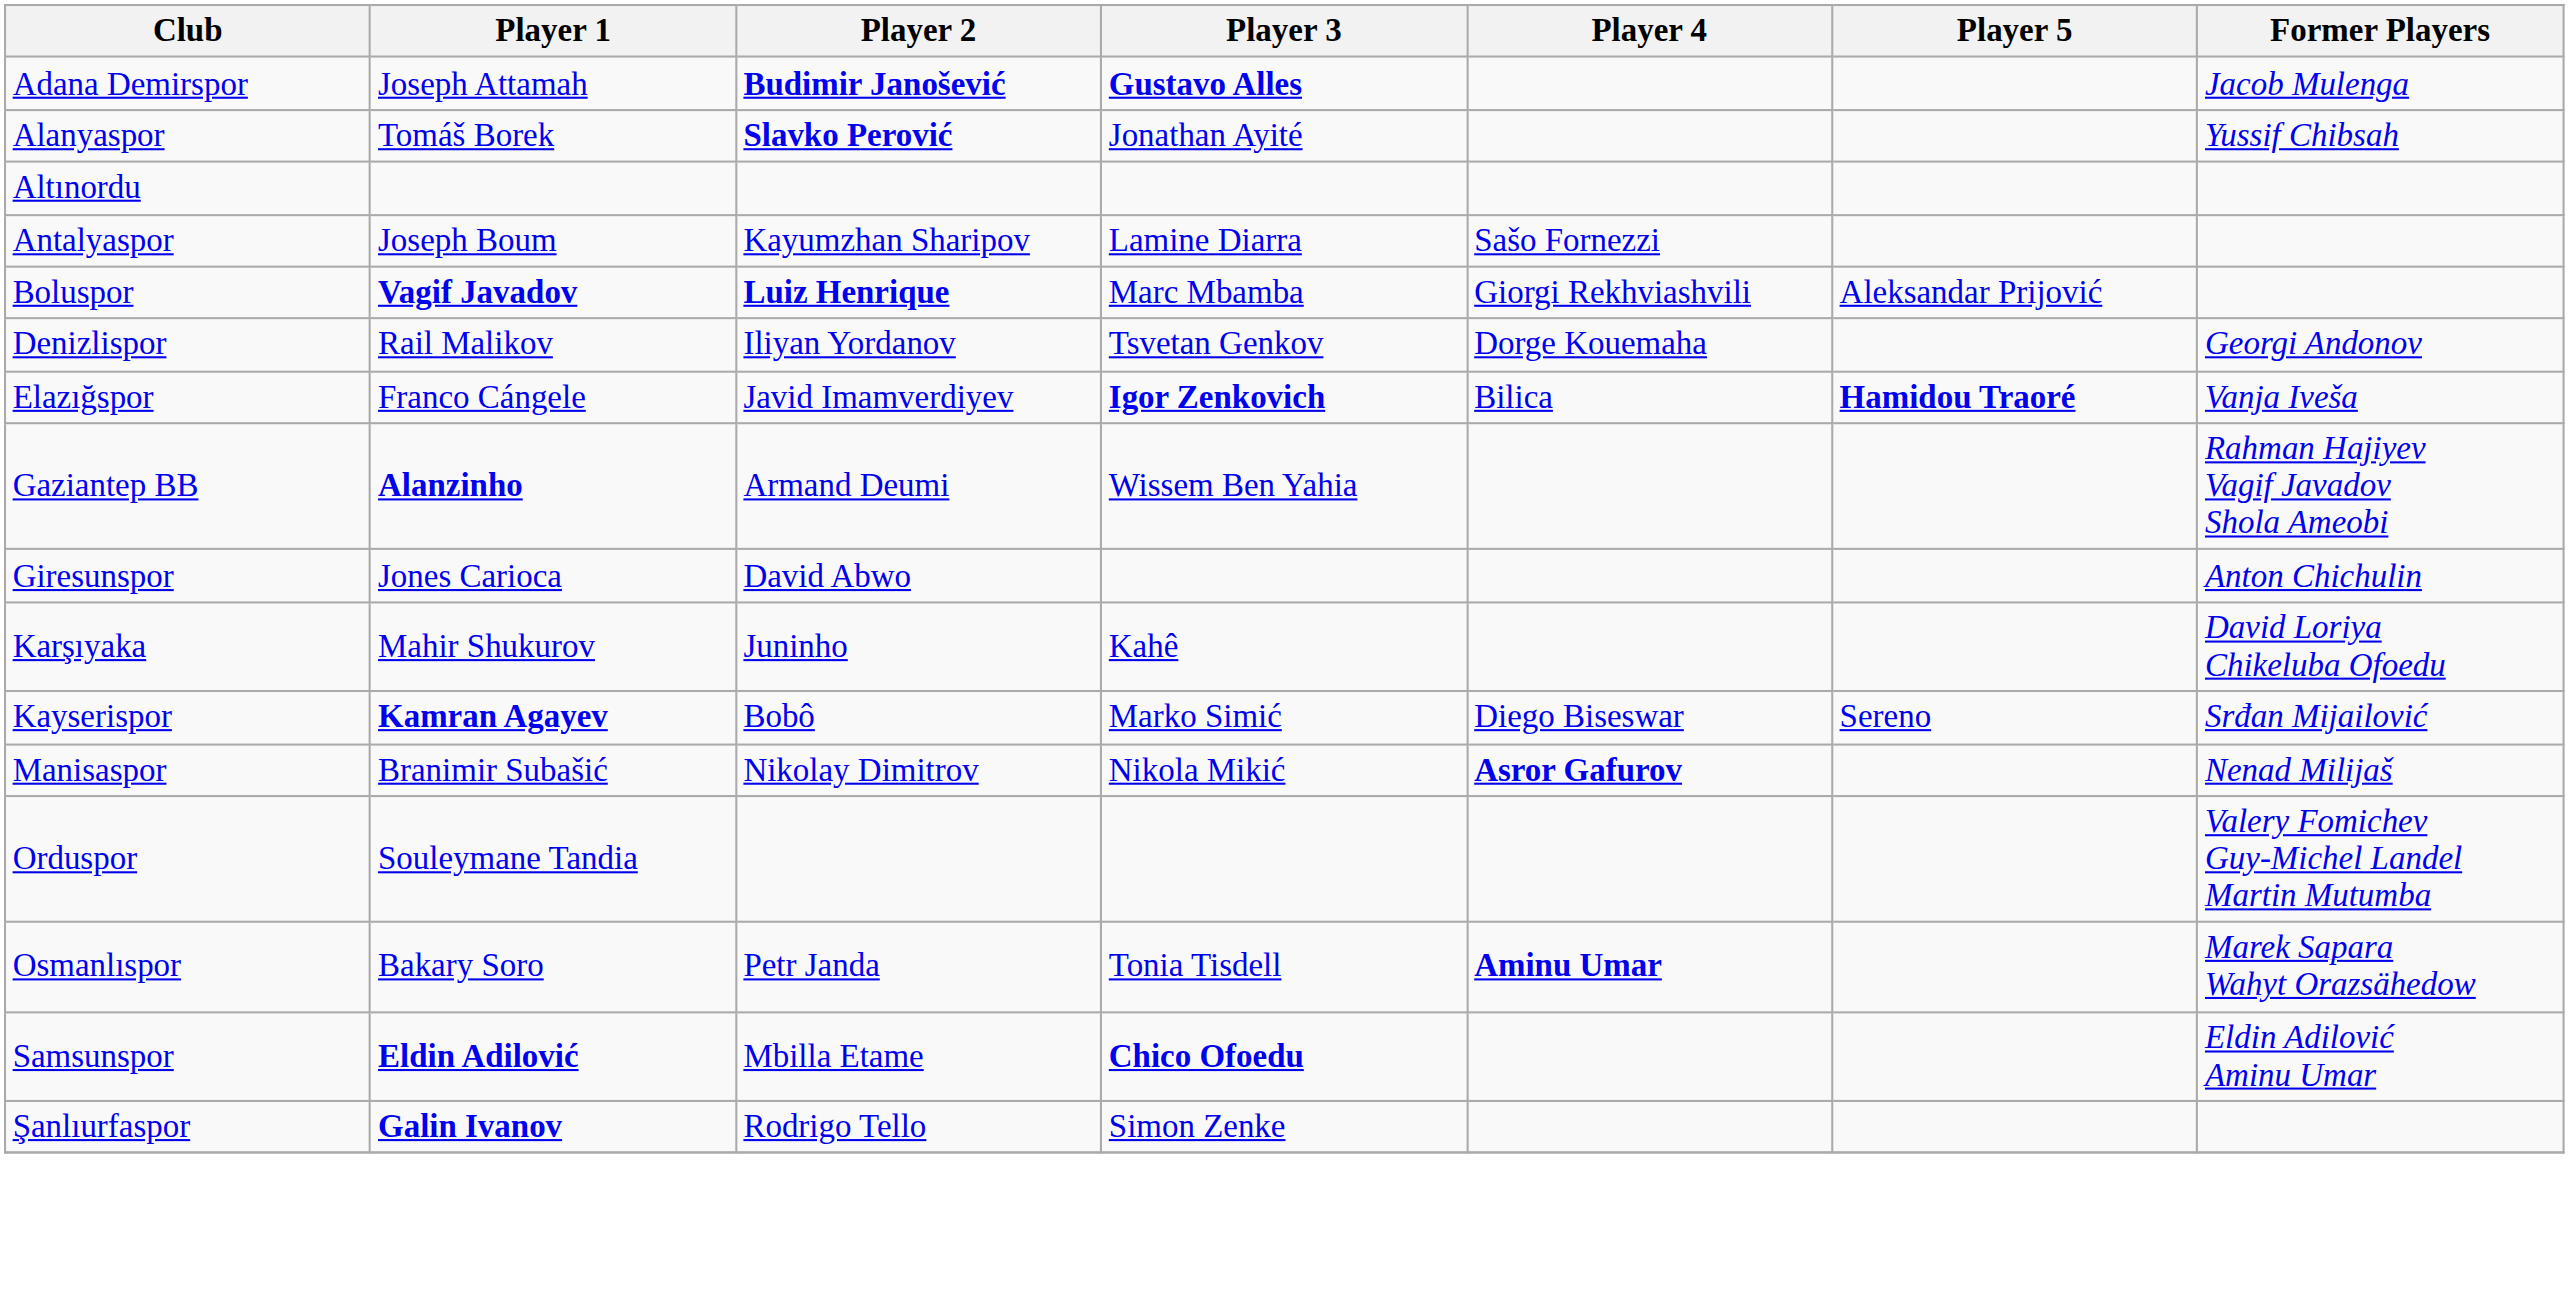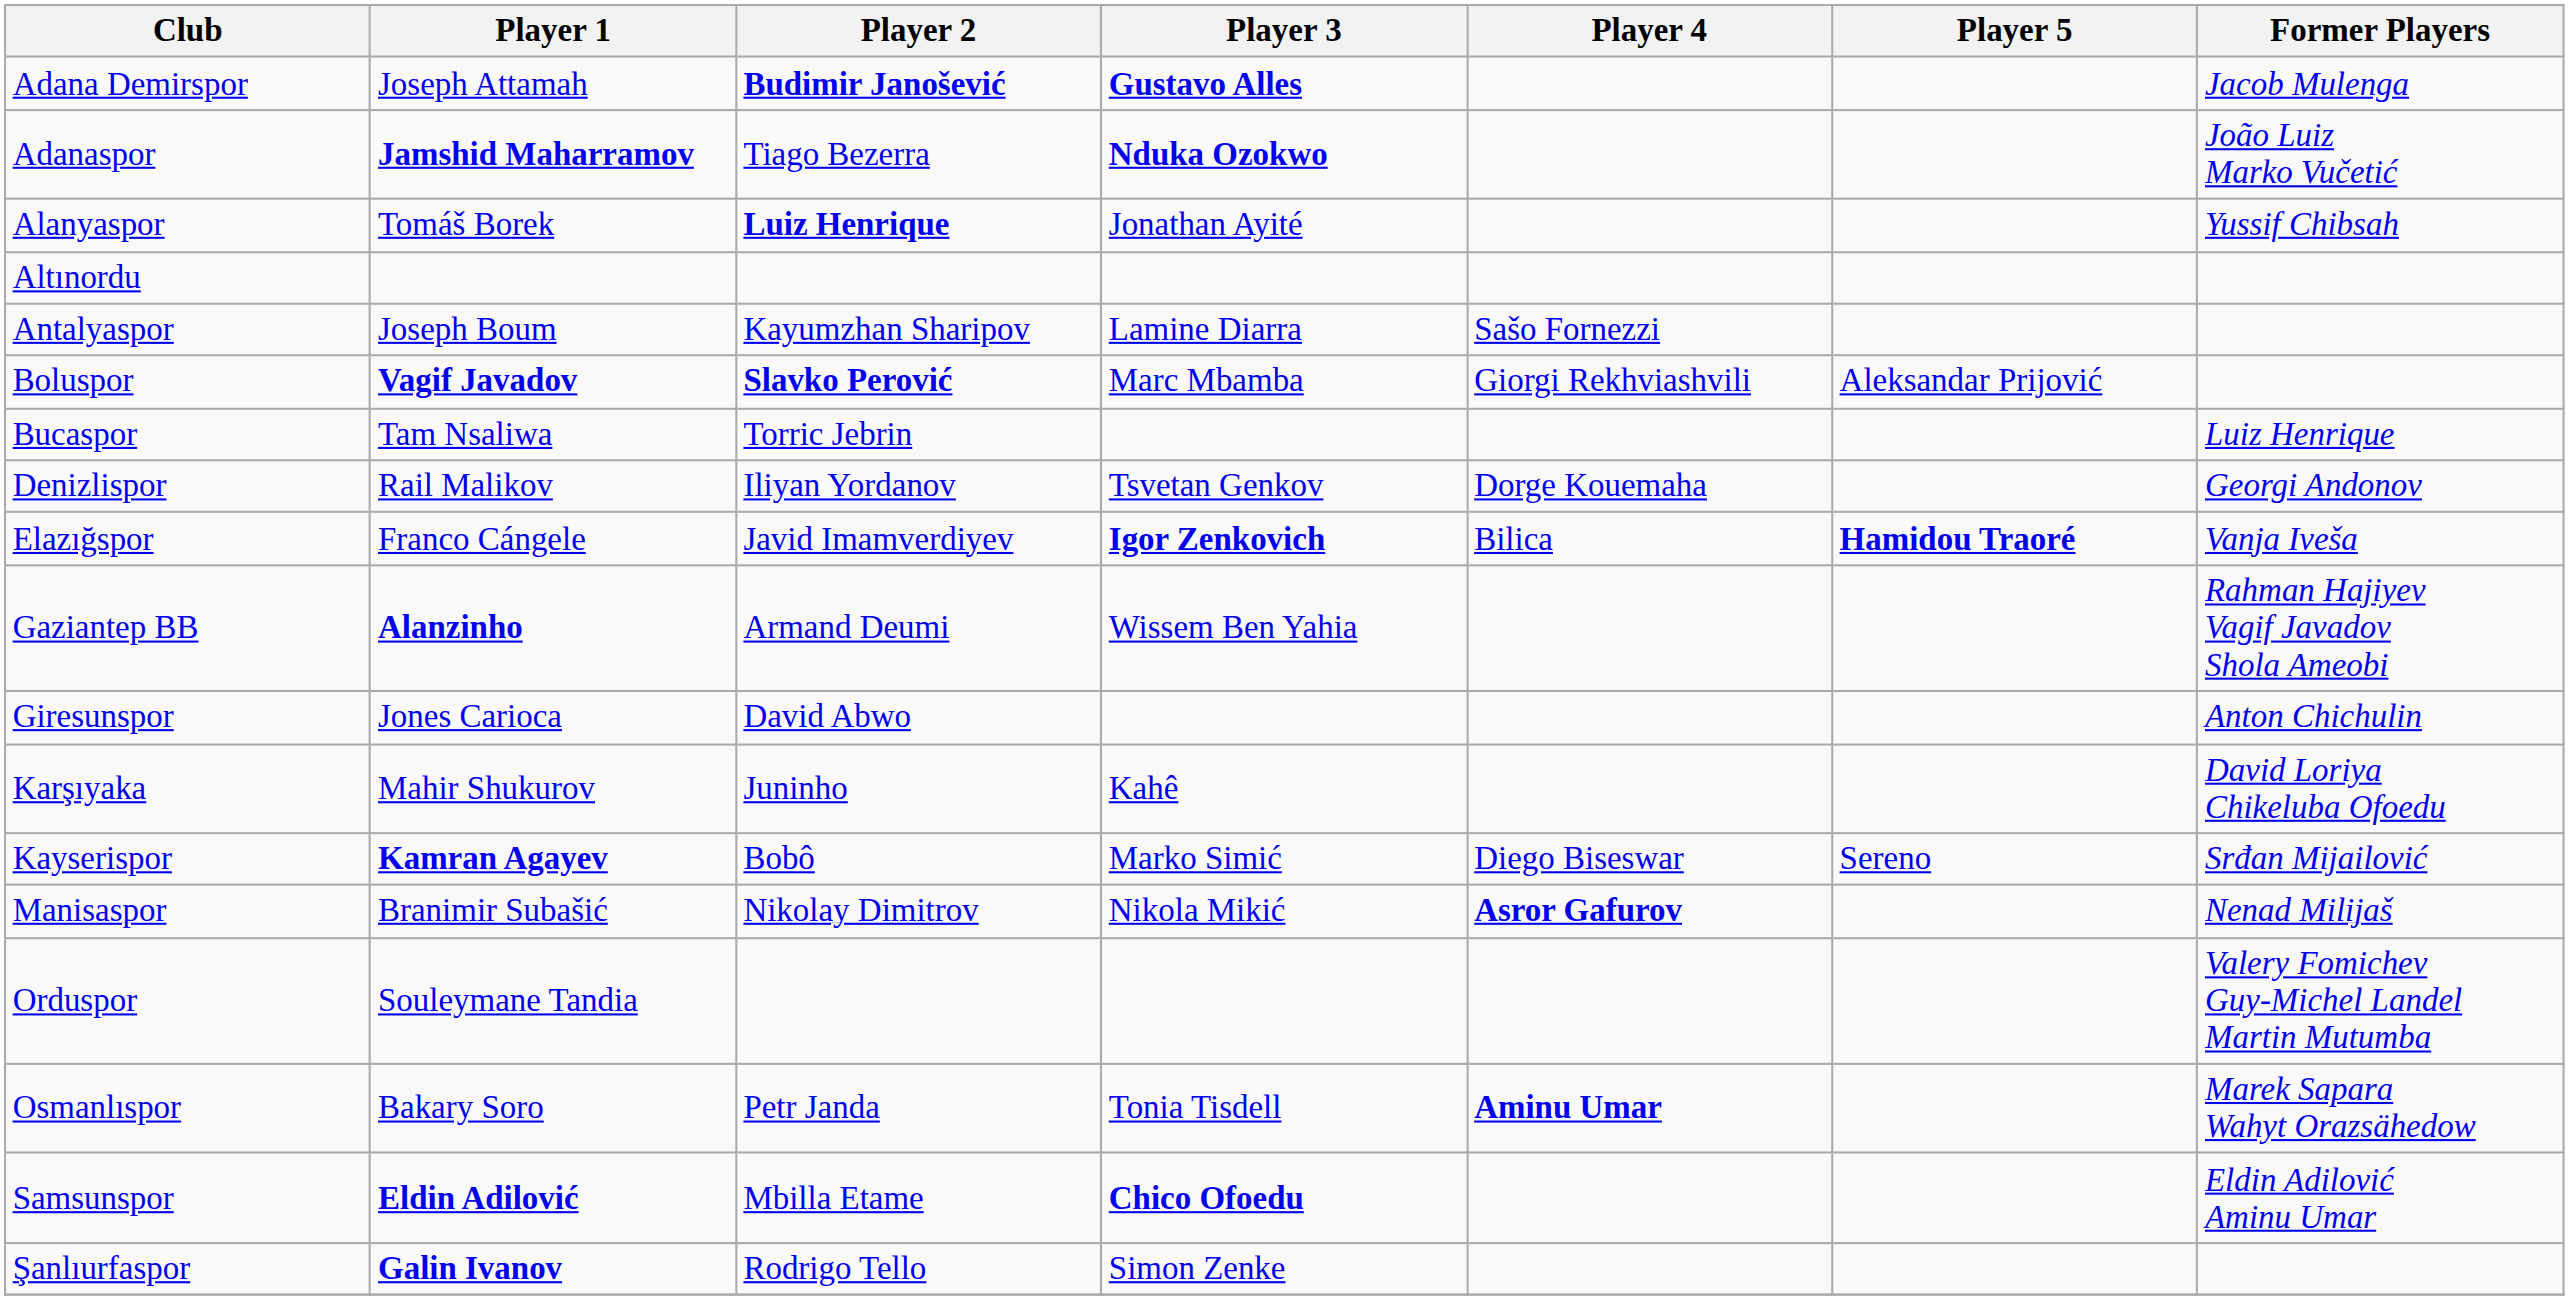+ row: Adanaspor | Jamshid Maharramov | Tiago Bezerra | Nduka Ozokwo | João Luiz Marko Vučetić
Alanyaspor | Player 2: Slavko Perović -> Luiz Henrique
Boluspor | Player 2: Luiz Henrique -> Slavko Perović
+ row: Bucaspor | Tam Nsaliwa | Torric Jebrin | Luiz Henrique
